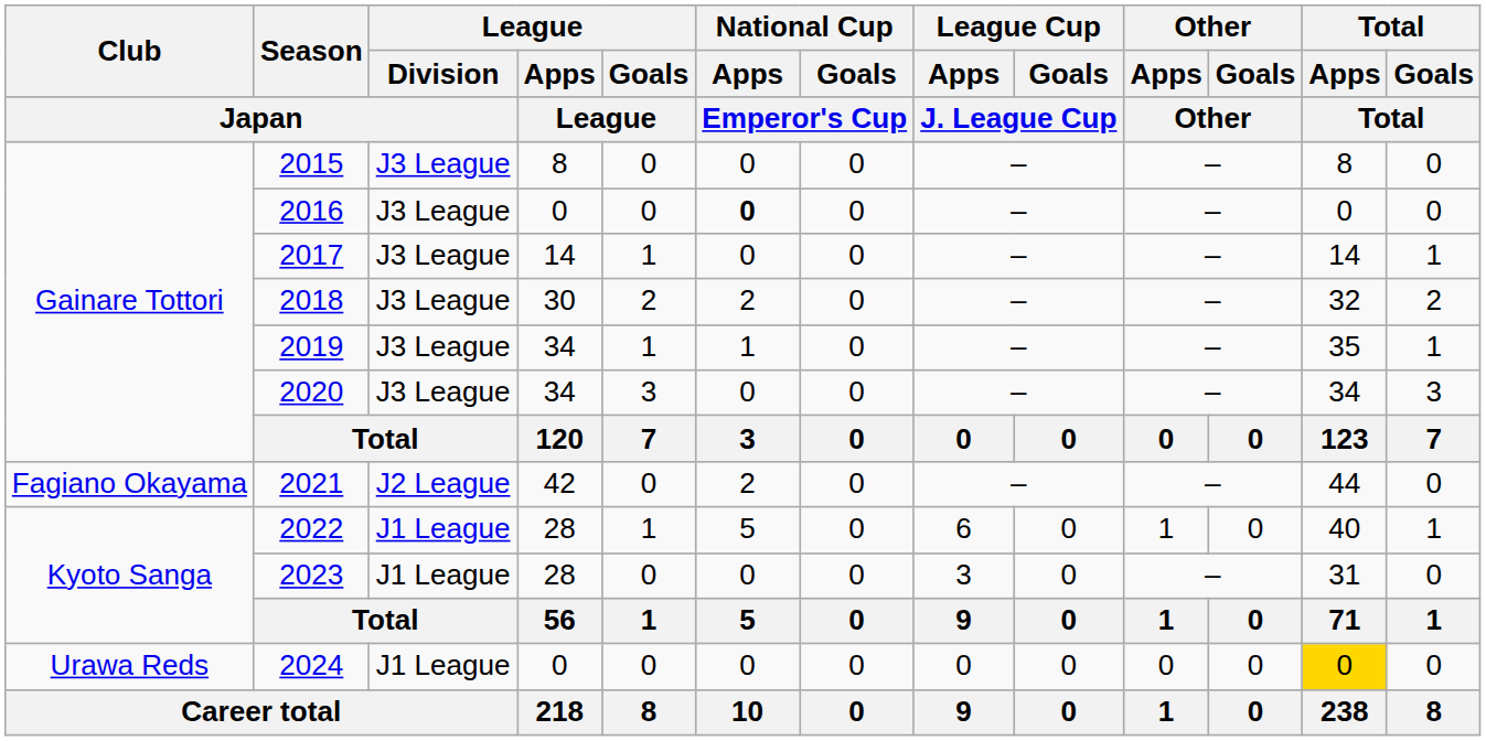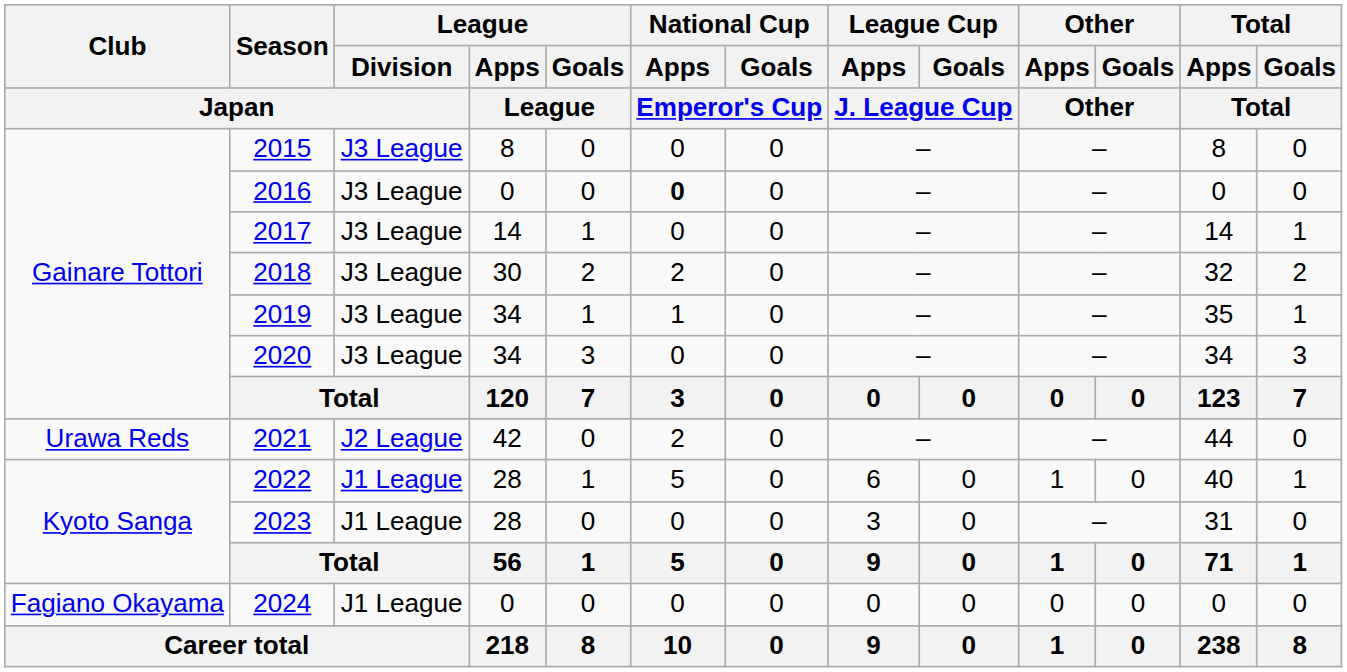2021 | Club / Japan: Fagiano Okayama -> Urawa Reds
2024 | Club / Japan: Urawa Reds -> Fagiano Okayama
2024 | Total / Apps / Total: gold background -> no background
